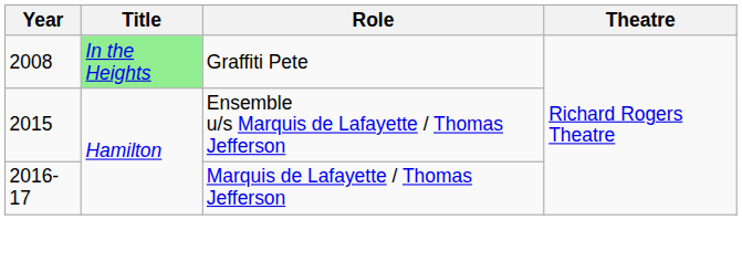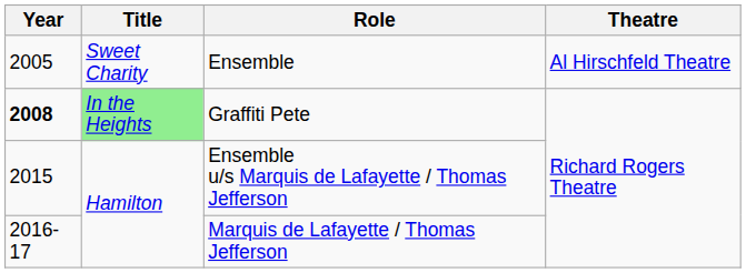+ row: 2005 | Sweet Charity | Ensemble | Al Hirschfeld Theatre
Graffiti Pete | Year: normal -> bold
